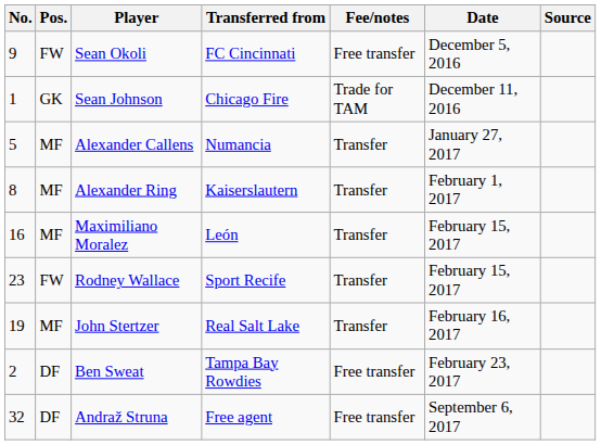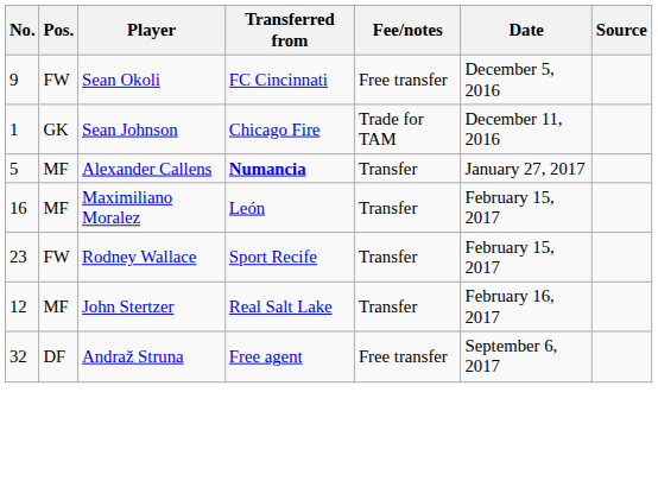Alexander Callens | Transferred from: normal -> bold
- row: 8 | MF | Alexander Ring | Kaiserslautern | Transfer | February 1, 2017
John Stertzer | No.: 19 -> 12
- row: 2 | DF | Ben Sweat | Tampa Bay Rowdies | Free transfer | February 23, 2017
